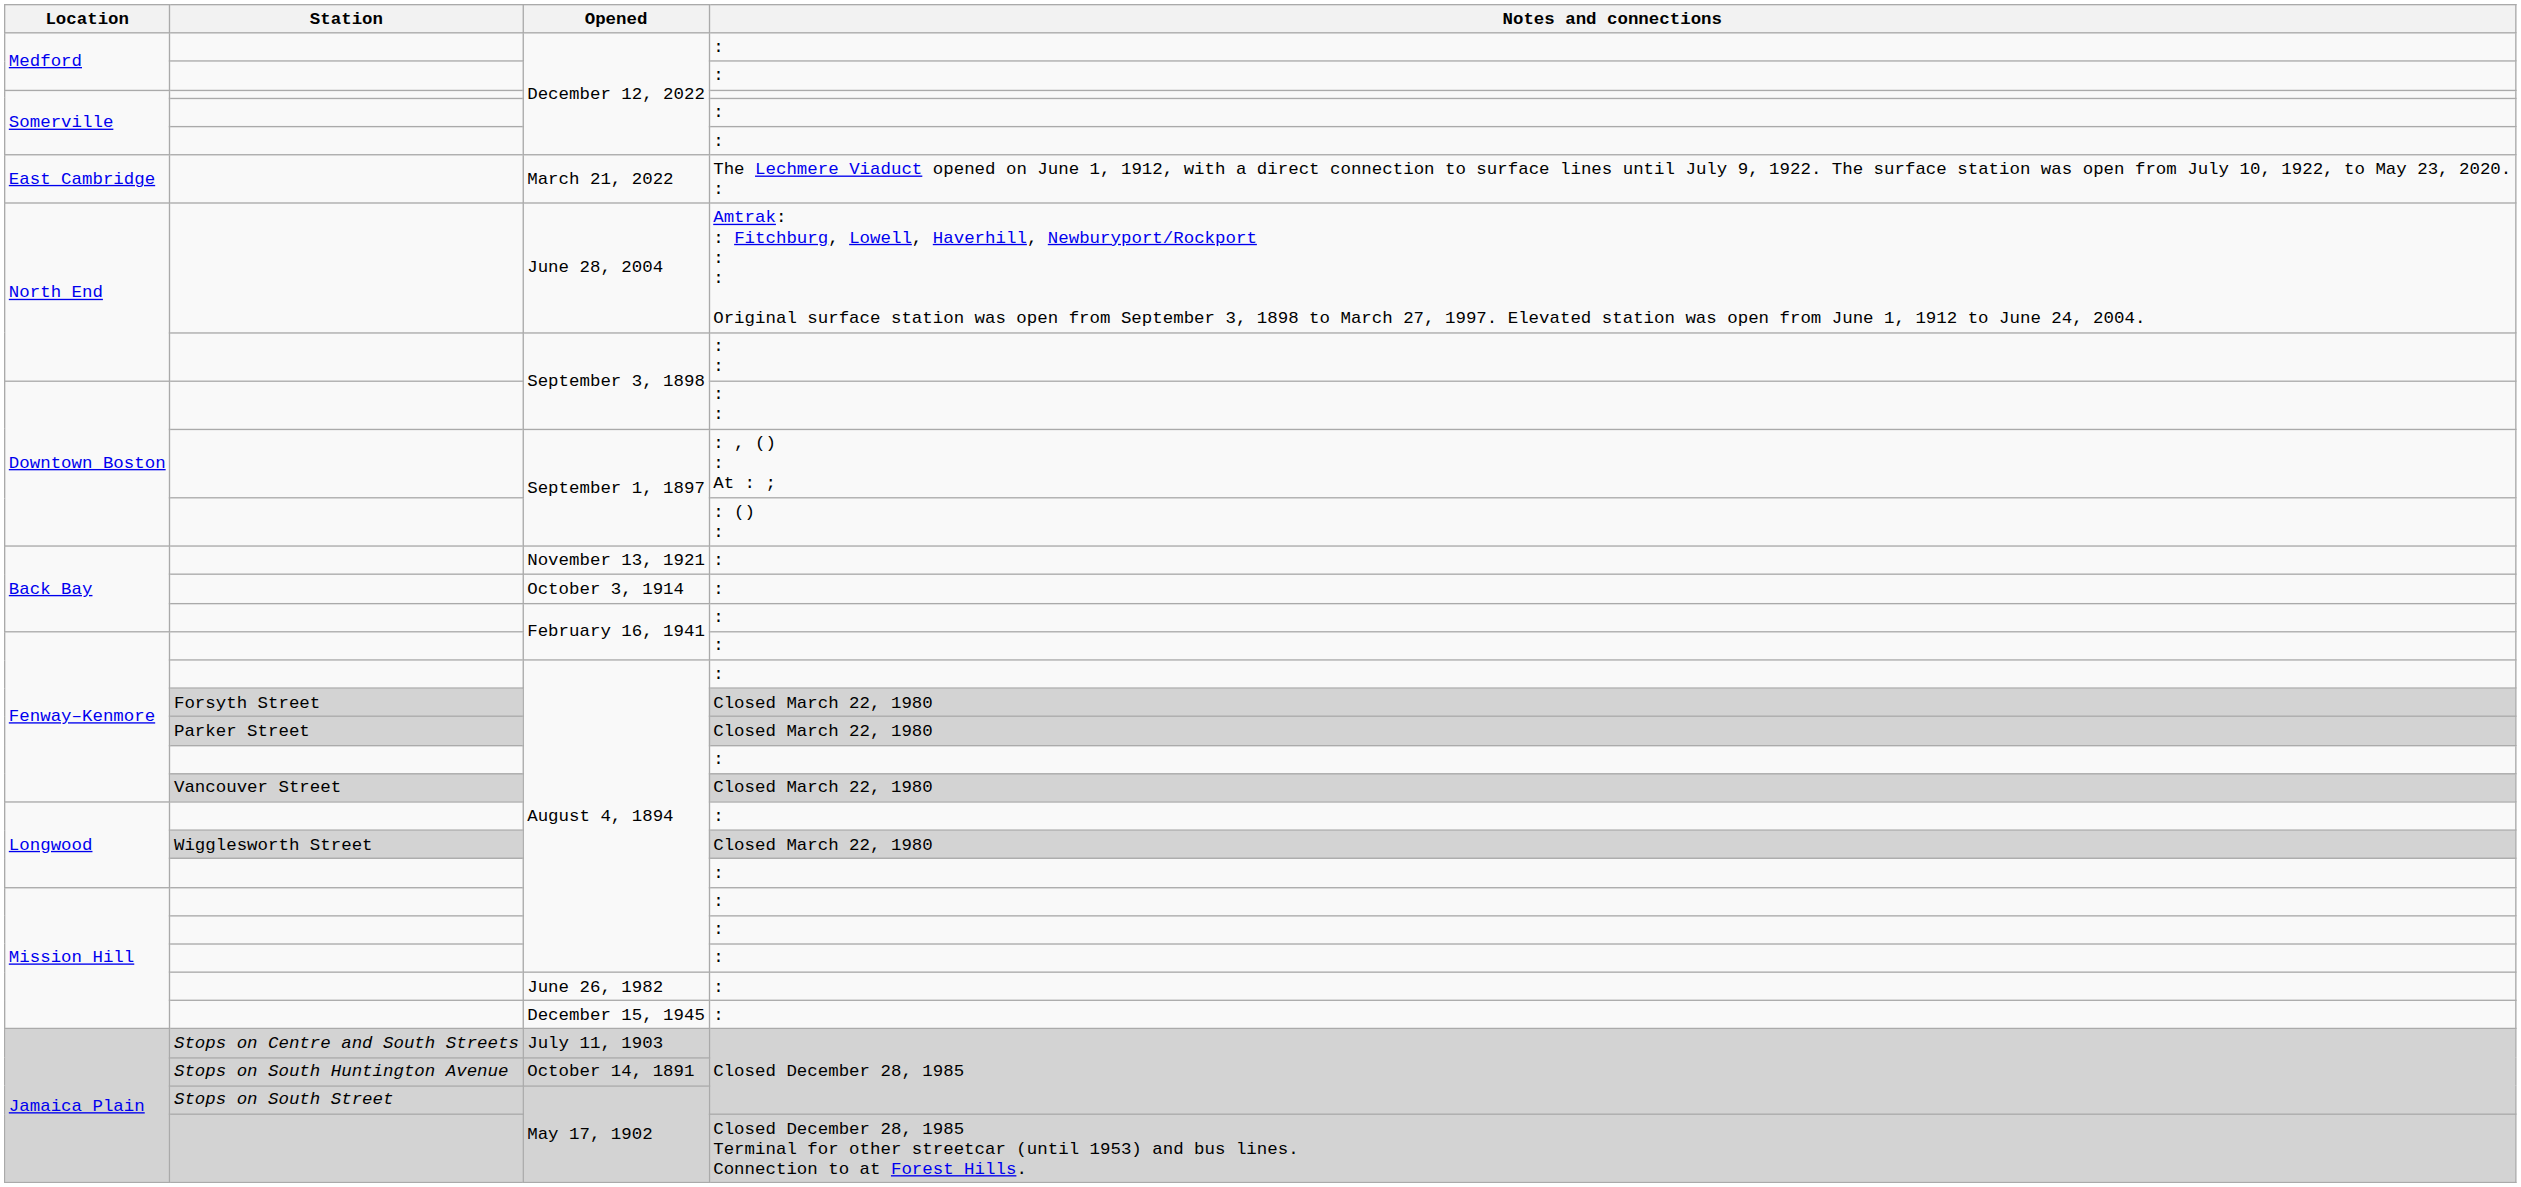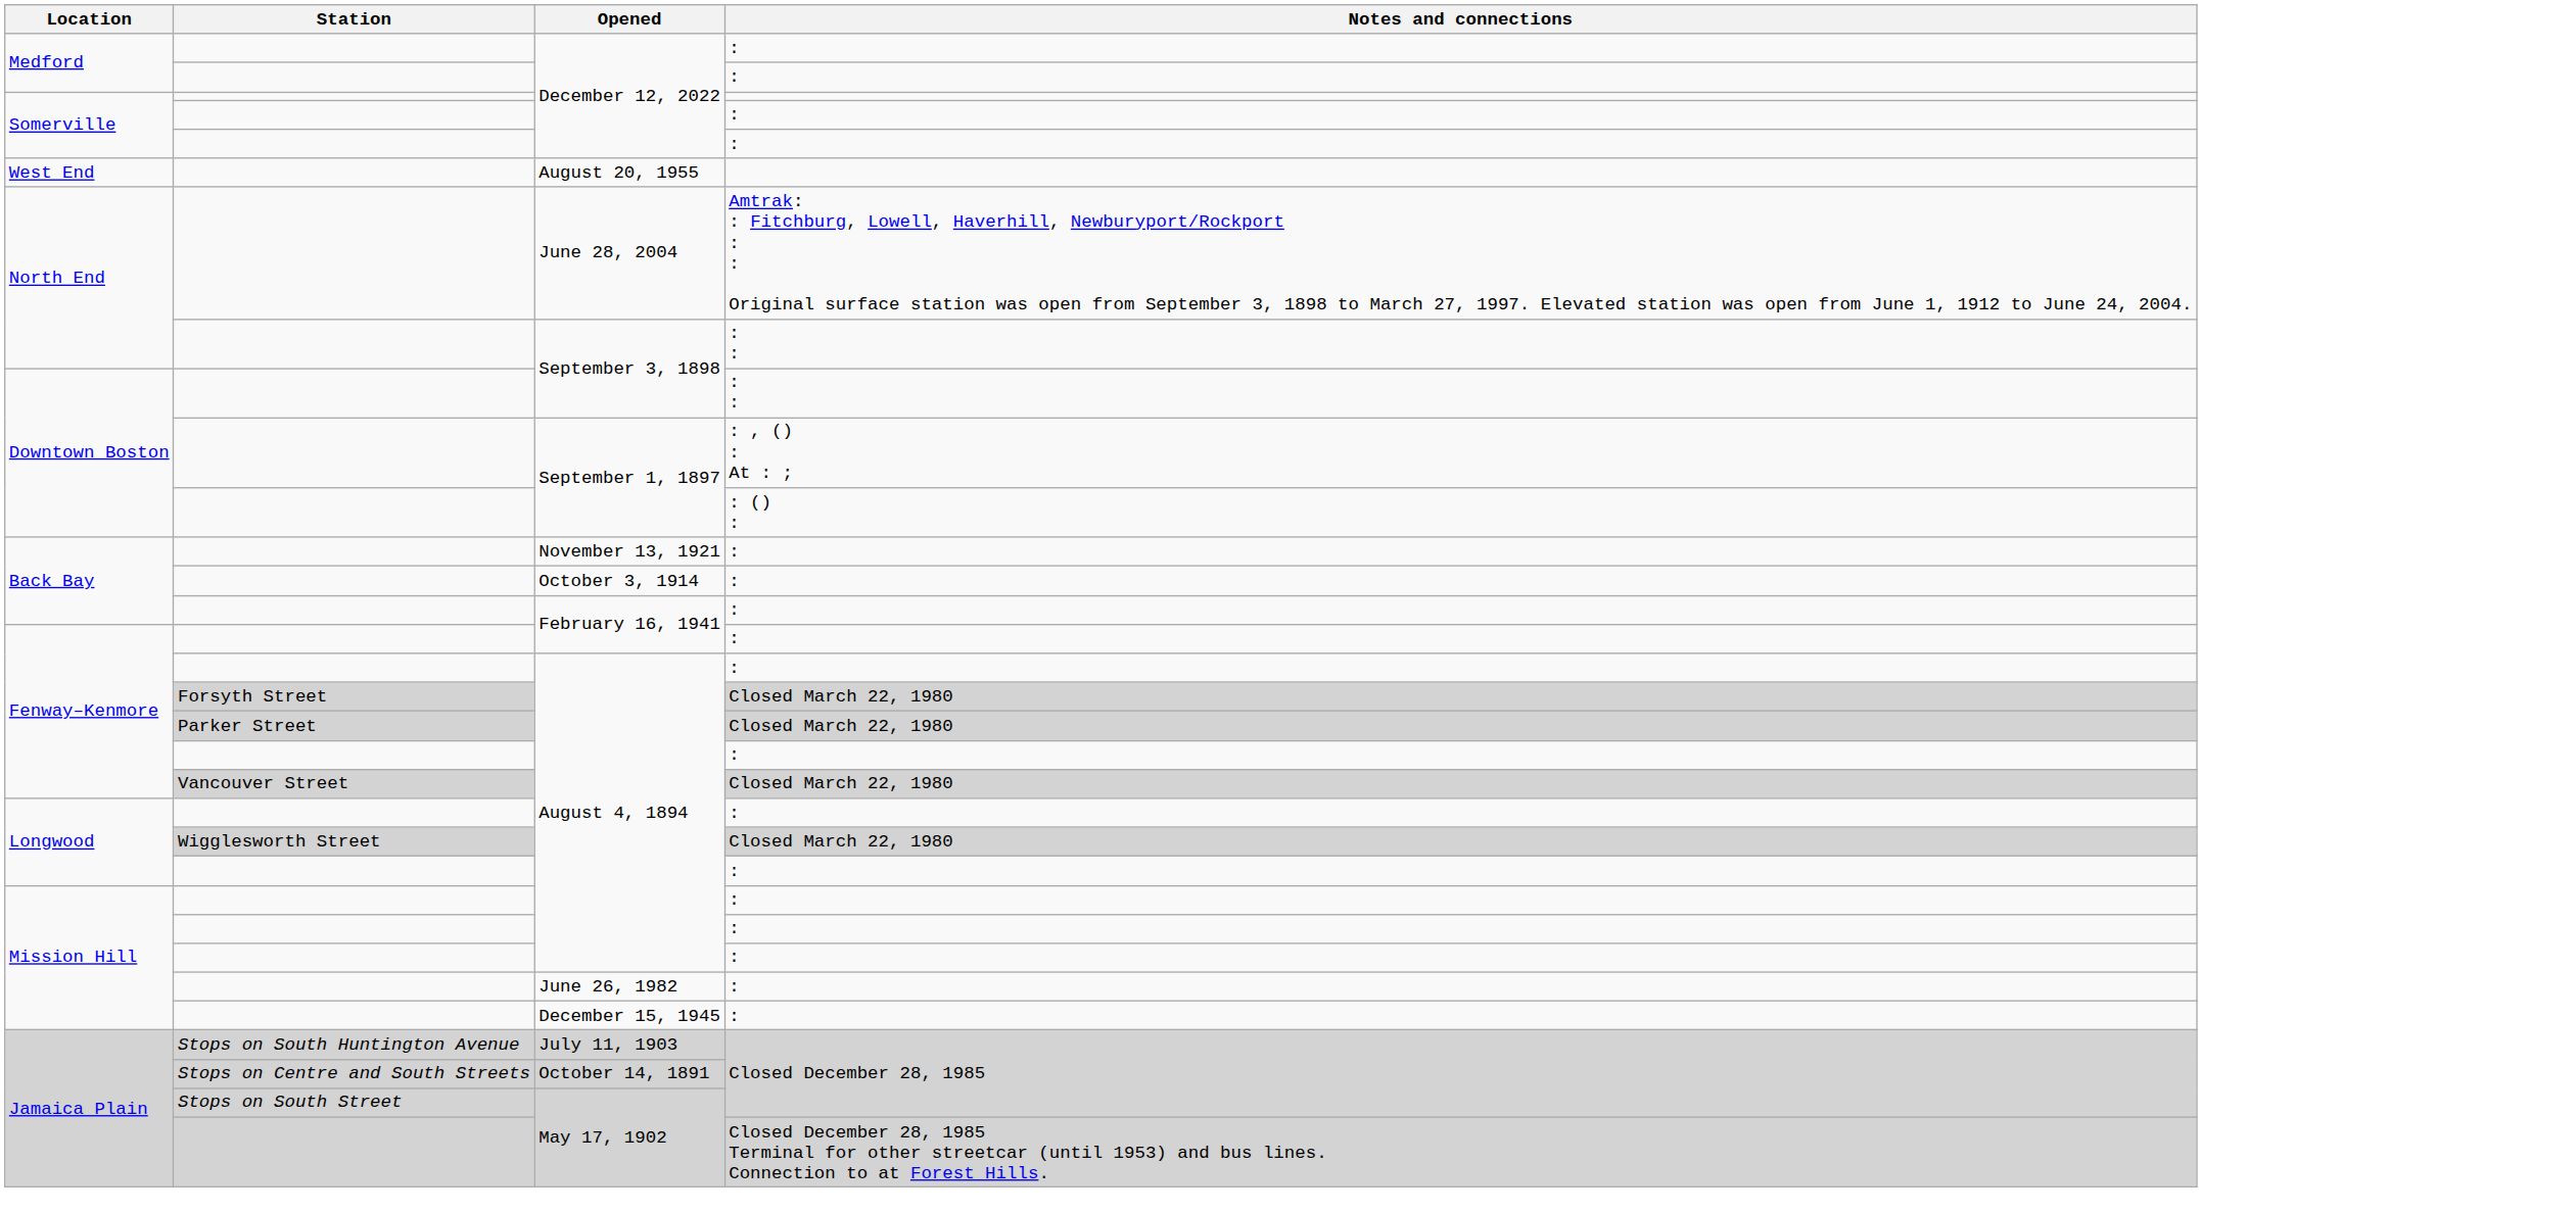- row: East Cambridge | March 21, 2022 | The Lechmere Viaduct opened on June 1, 1912, with a direct connection to surface lines until July 9, 1922. The surface station was open from July 10, 1922, to May 23, 2020. :
+ row: West End | August 20, 1955
July 11, 1903 | Station: Stops on Centre and South Streets -> Stops on South Huntington Avenue
October 14, 1891 | Station: Stops on South Huntington Avenue -> Stops on Centre and South Streets
